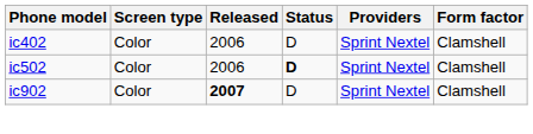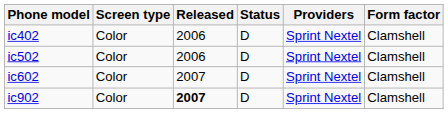ic502 | Status: bold -> normal
+ row: ic602 | Color | 2007 | D | Sprint Nextel | Clamshell
